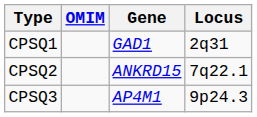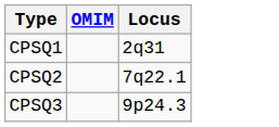- column: Gene | GAD1 | ANKRD15 | AP4M1
